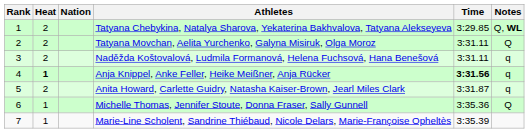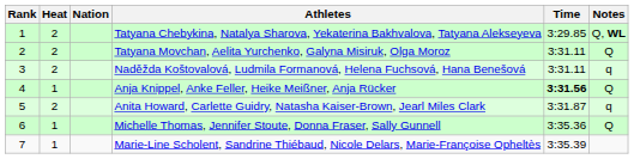Anja Knippel, Anke Feller, Heike Meißner, Anja Rücker | Heat: bold -> normal
Anja Knippel, Anke Feller, Heike Meißner, Anja Rücker | Notes: q -> Q
